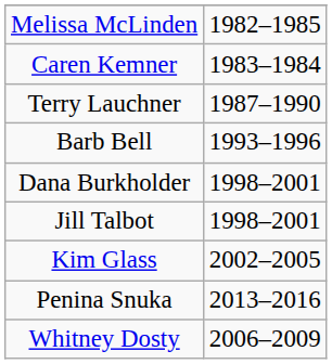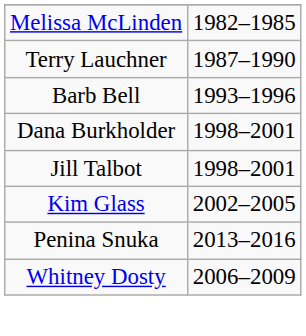- row: Caren Kemner | 1983–1984
